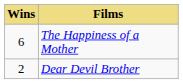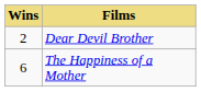rows swapped: The Happiness of a Mother <-> Dear Devil Brother
